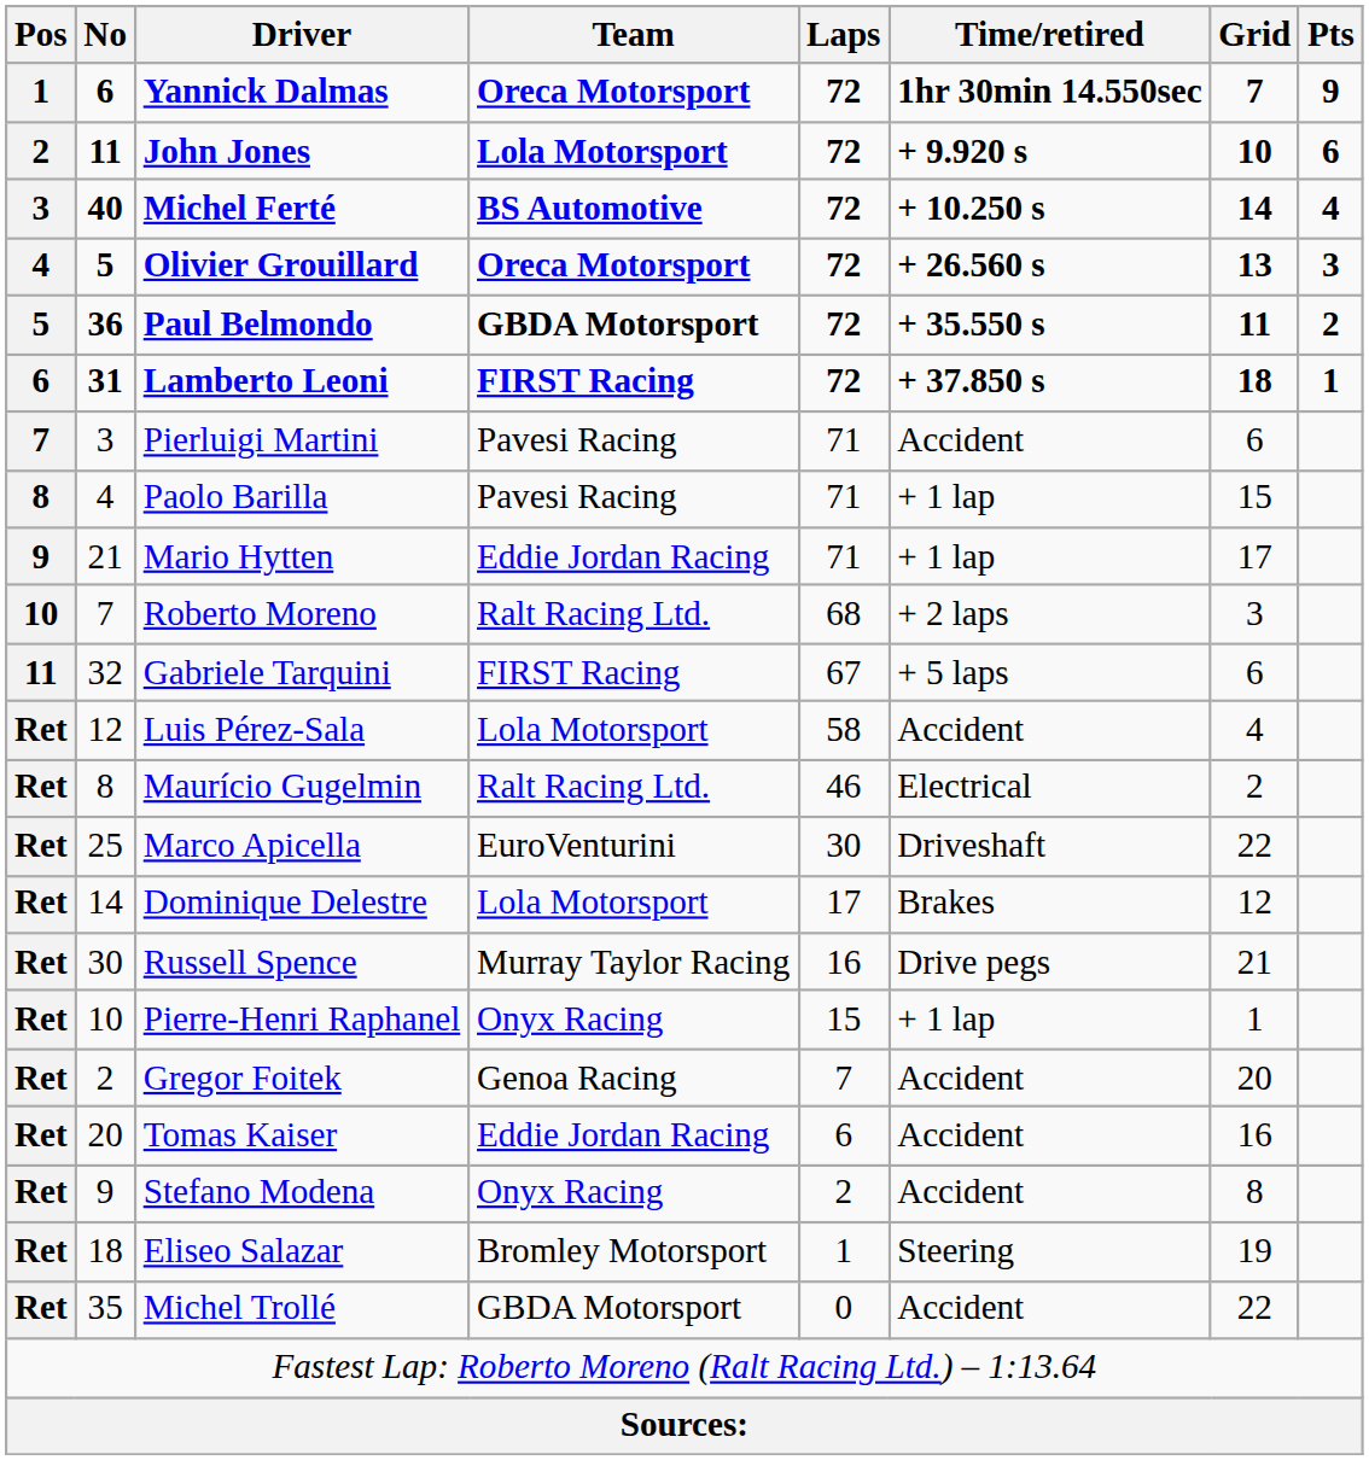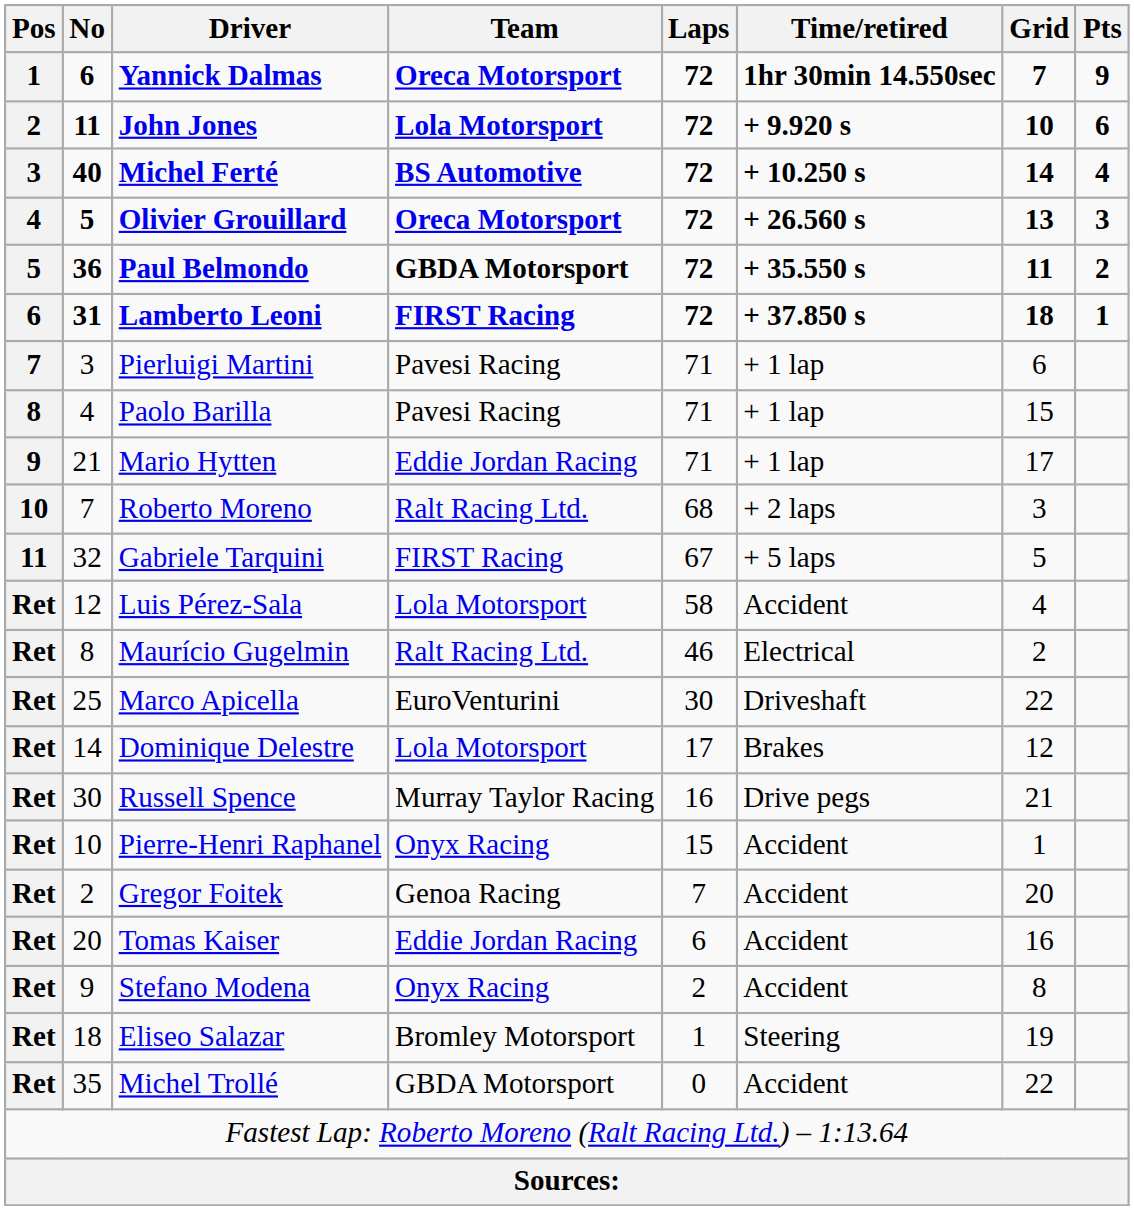Pierluigi Martini | Time/retired: Accident -> + 1 lap
Gabriele Tarquini | Grid: 6 -> 5
Pierre-Henri Raphanel | Time/retired: + 1 lap -> Accident
